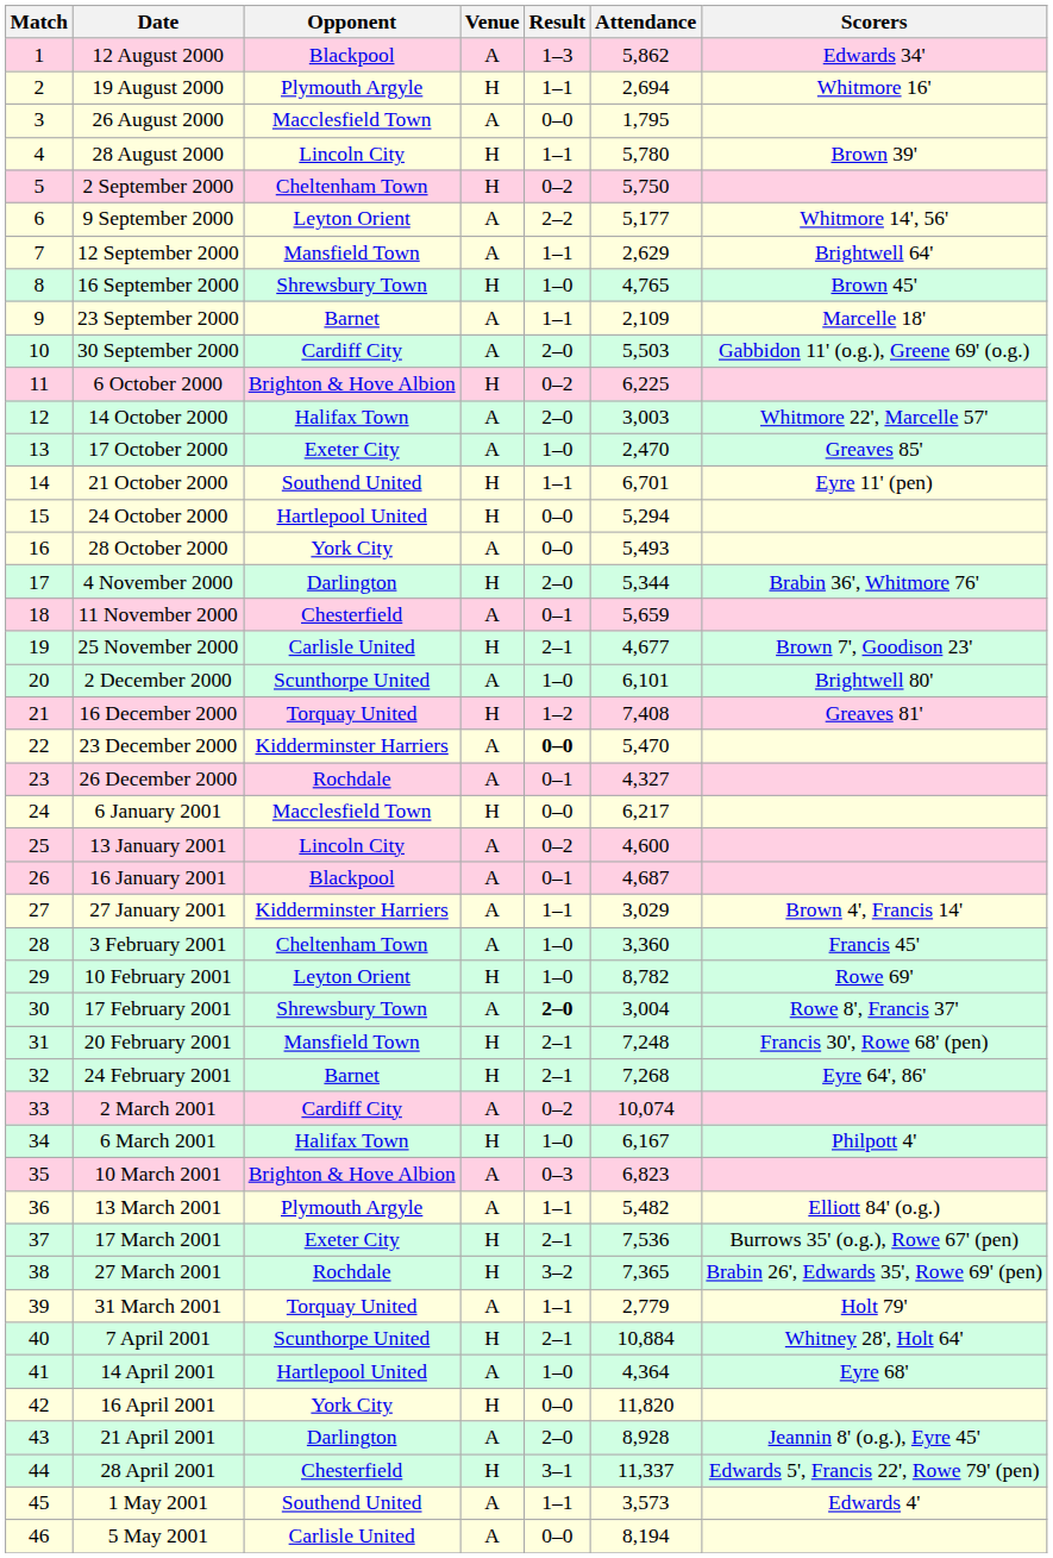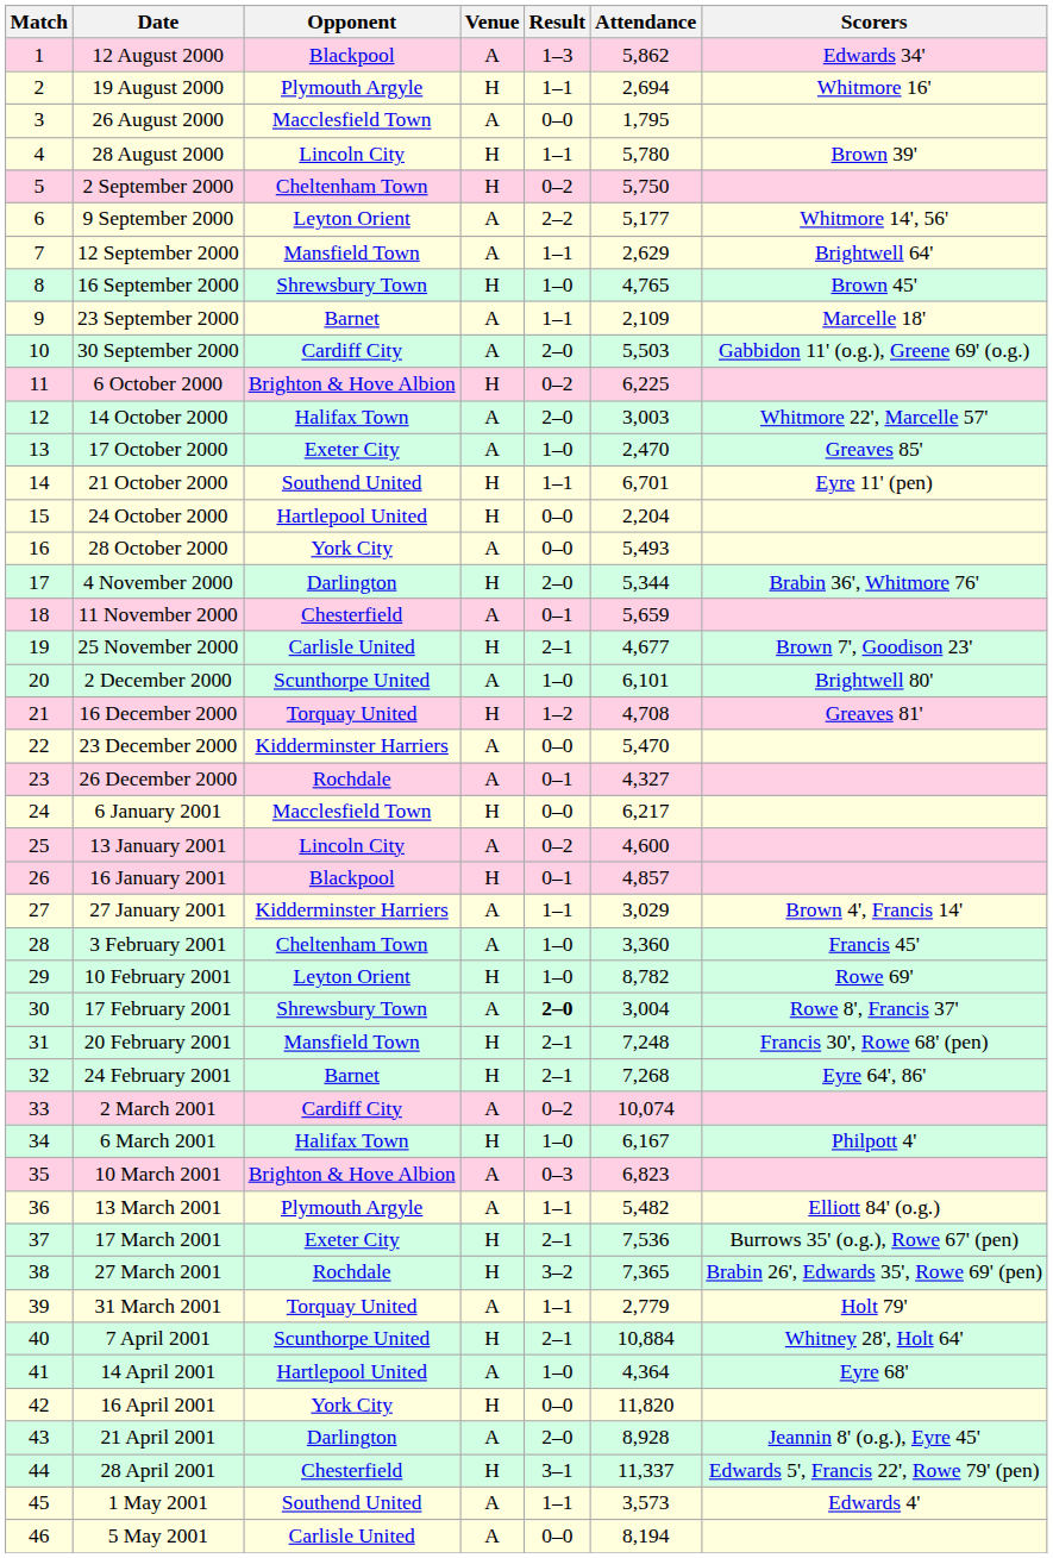24 October 2000 | Attendance: 5,294 -> 2,204
16 December 2000 | Attendance: 7,408 -> 4,708
23 December 2000 | Result: bold -> normal
16 January 2001 | Venue: A -> H
16 January 2001 | Attendance: 4,687 -> 4,857
